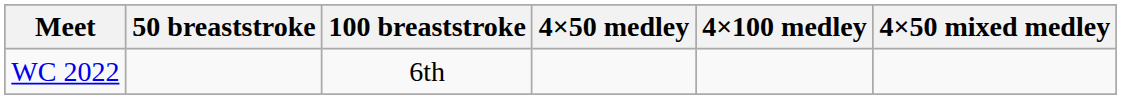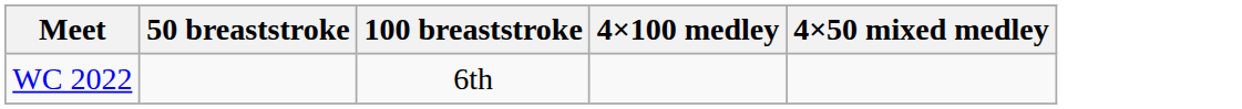- column: 4×50 medley
